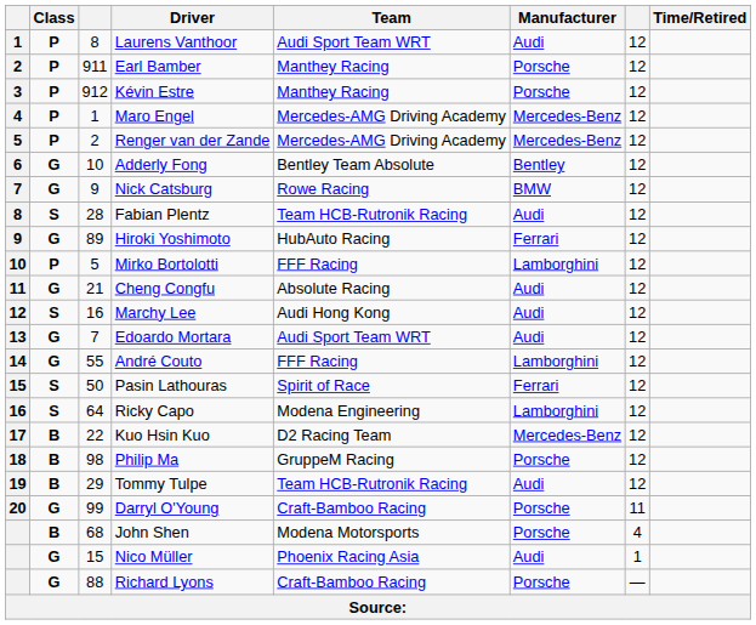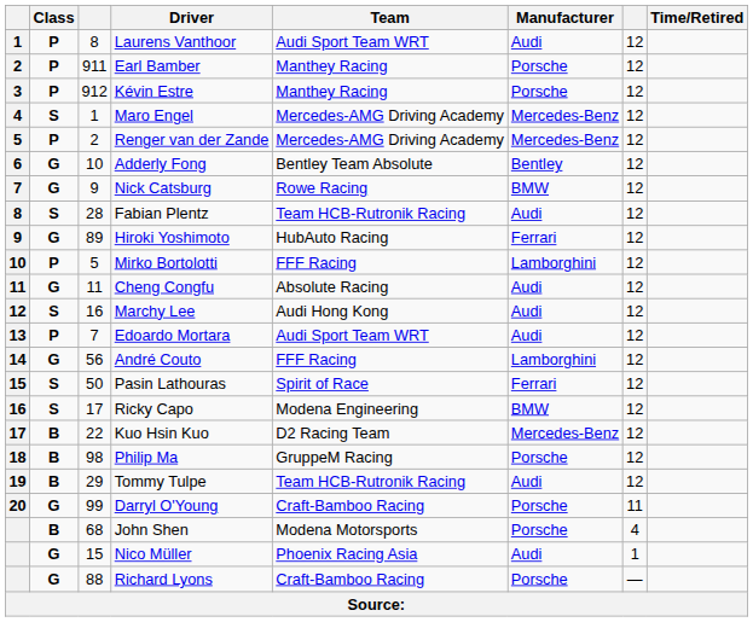Maro Engel | Class: P -> S
Cheng Congfu | column 3: 21 -> 11
Edoardo Mortara | Class: G -> P
André Couto | column 3: 55 -> 56
Ricky Capo | column 3: 64 -> 17
Ricky Capo | Manufacturer: Lamborghini -> BMW
